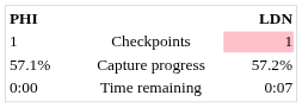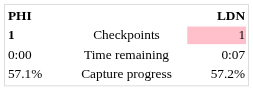Checkpoints | PHI: normal -> bold
rows swapped: Capture progress <-> Time remaining
